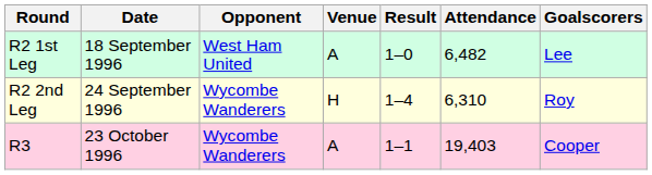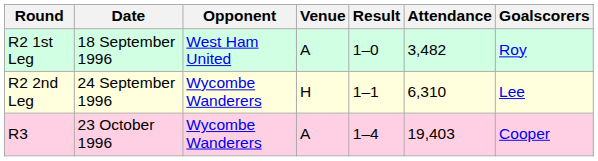R2 1st Leg | Attendance: 6,482 -> 3,482
R2 1st Leg | Goalscorers: Lee -> Roy
R2 2nd Leg | Result: 1–4 -> 1–1
R2 2nd Leg | Goalscorers: Roy -> Lee
R3 | Result: 1–1 -> 1–4
